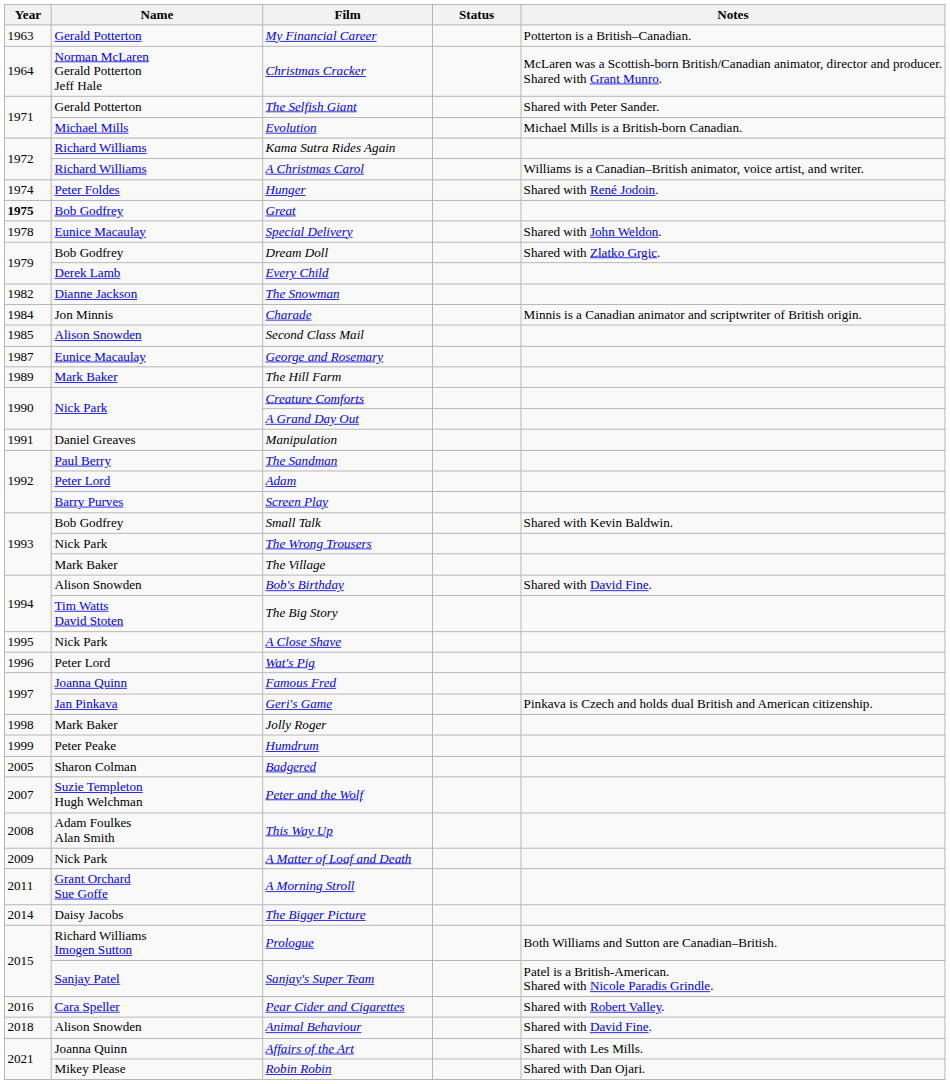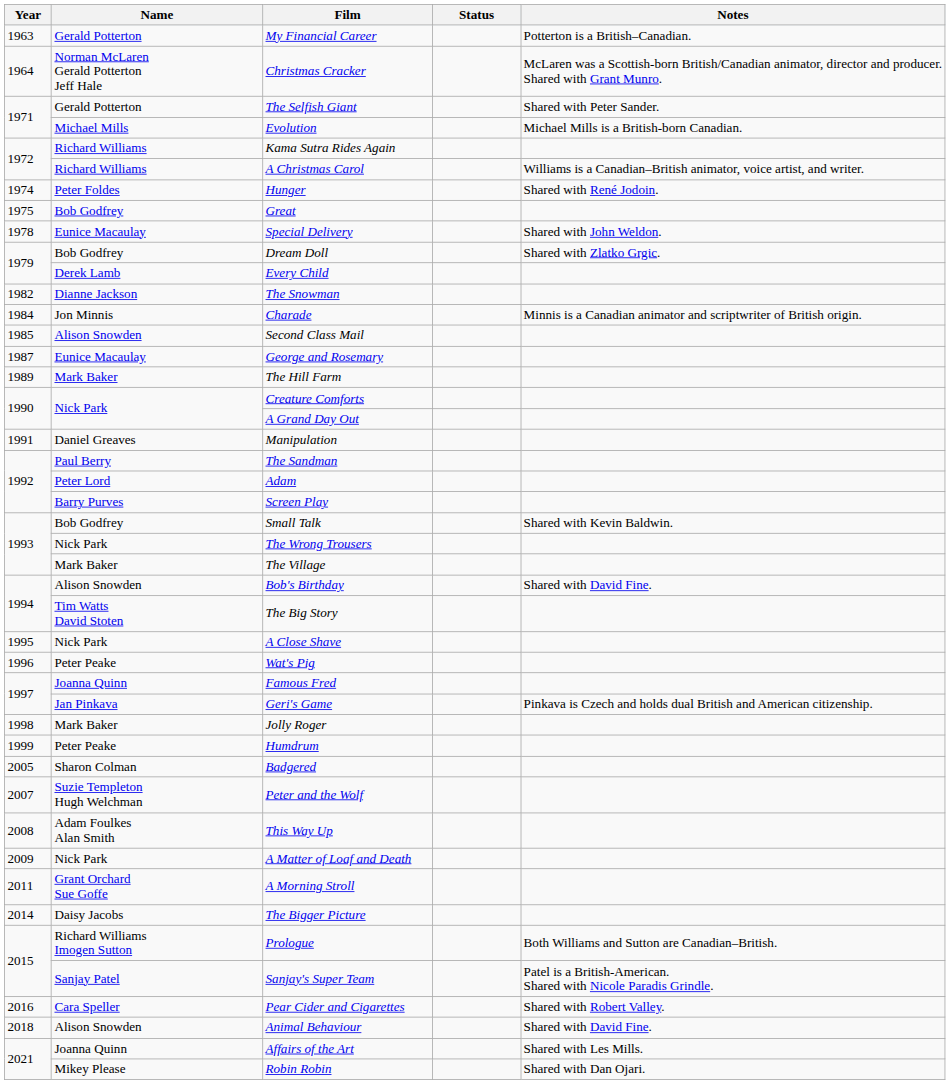Great | Year: bold -> normal
Wat's Pig | Name: Peter Lord -> Peter Peake
